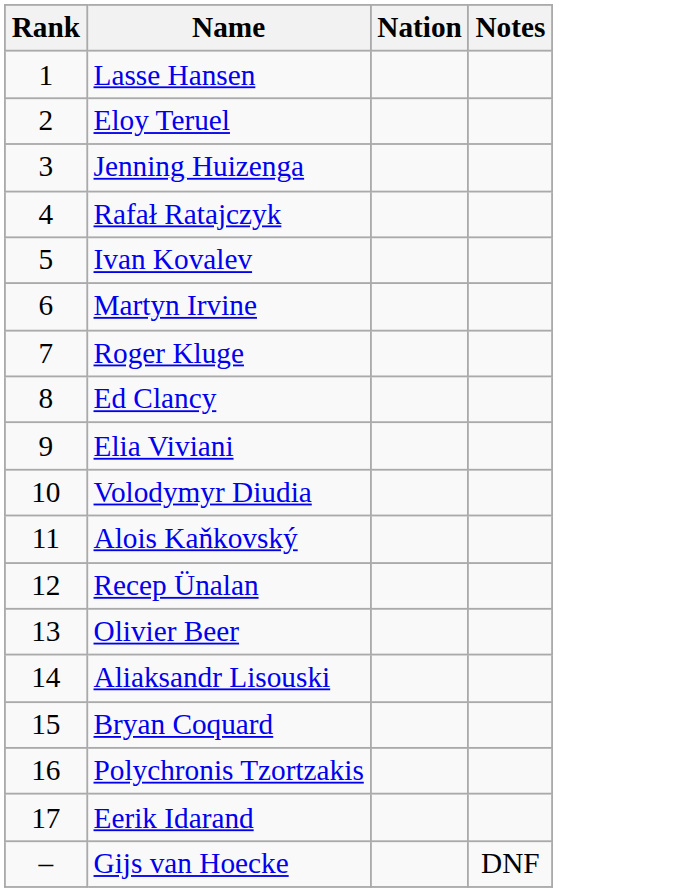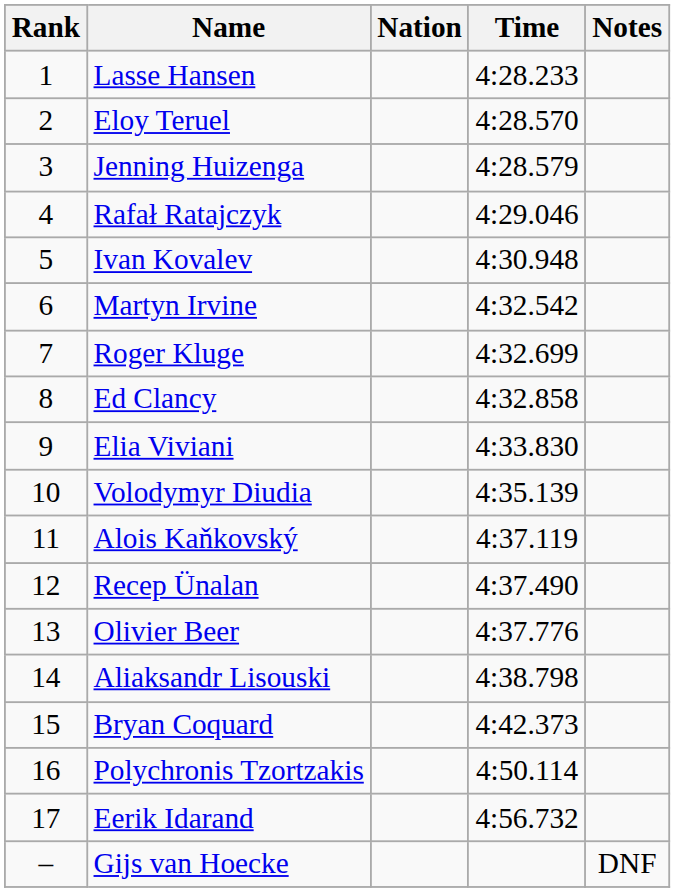+ column: Time | 4:28.233 | 4:28.570 | 4:28.579 | 4:29.046 | 4:30.948 | 4:32.542 | 4:32.699 | 4:32.858 | 4:33.830 | 4:35.139 | 4:37.119 | 4:37.490 | 4:37.776 | 4:38.798 | 4:42.373 | 4:50.114 | 4:56.732
